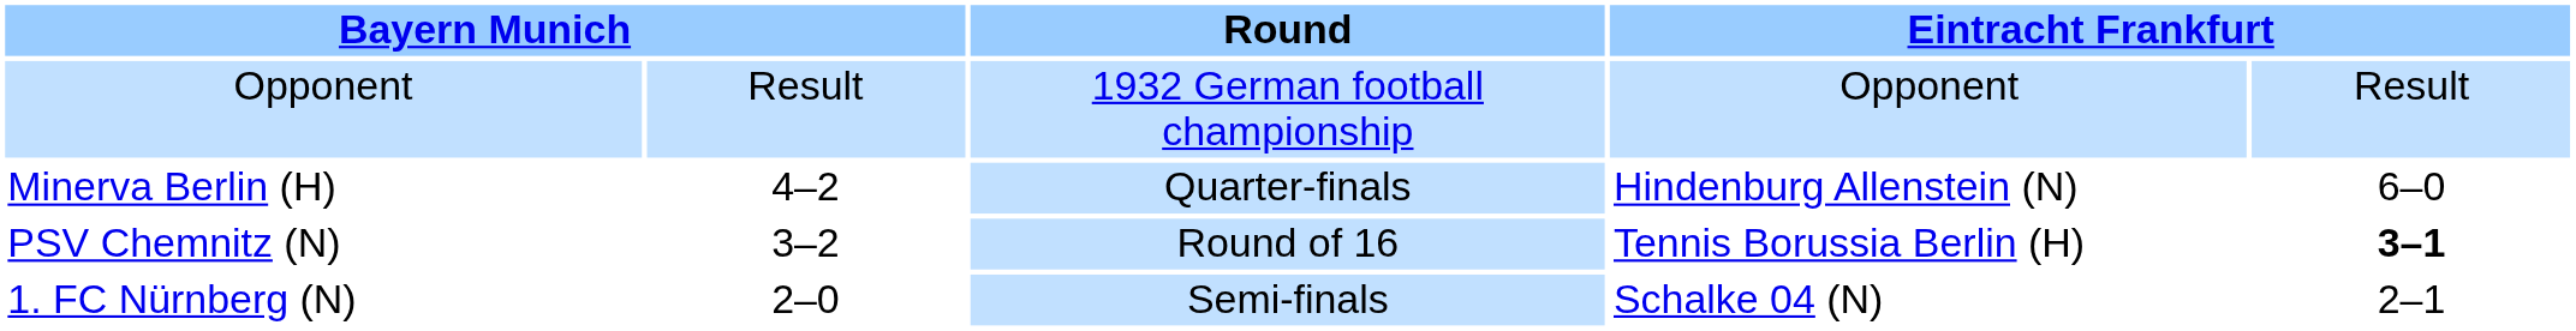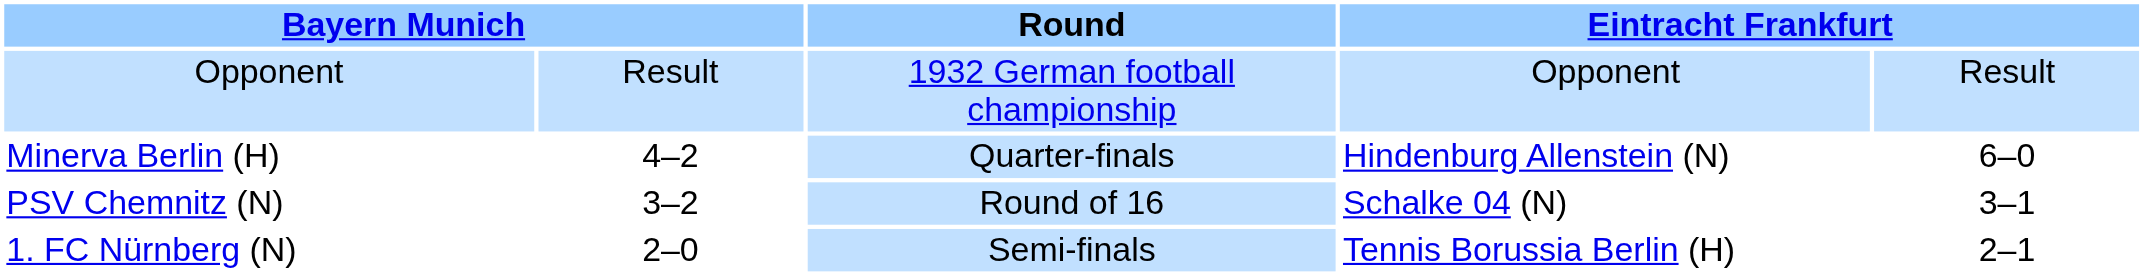PSV Chemnitz (N) | column 4: Tennis Borussia Berlin (H) -> Schalke 04 (N)
PSV Chemnitz (N) | column 5: bold -> normal
1. FC Nürnberg (N) | column 4: Schalke 04 (N) -> Tennis Borussia Berlin (H)
